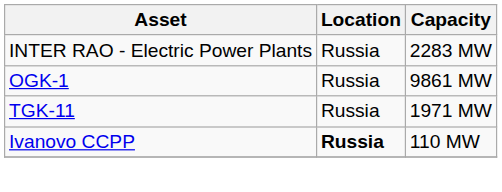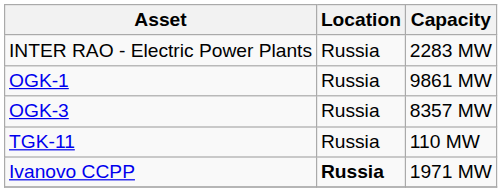+ row: OGK-3 | Russia | 8357 MW
TGK-11 | Capacity: 1971 MW -> 110 MW
Ivanovo CCPP | Capacity: 110 MW -> 1971 MW
